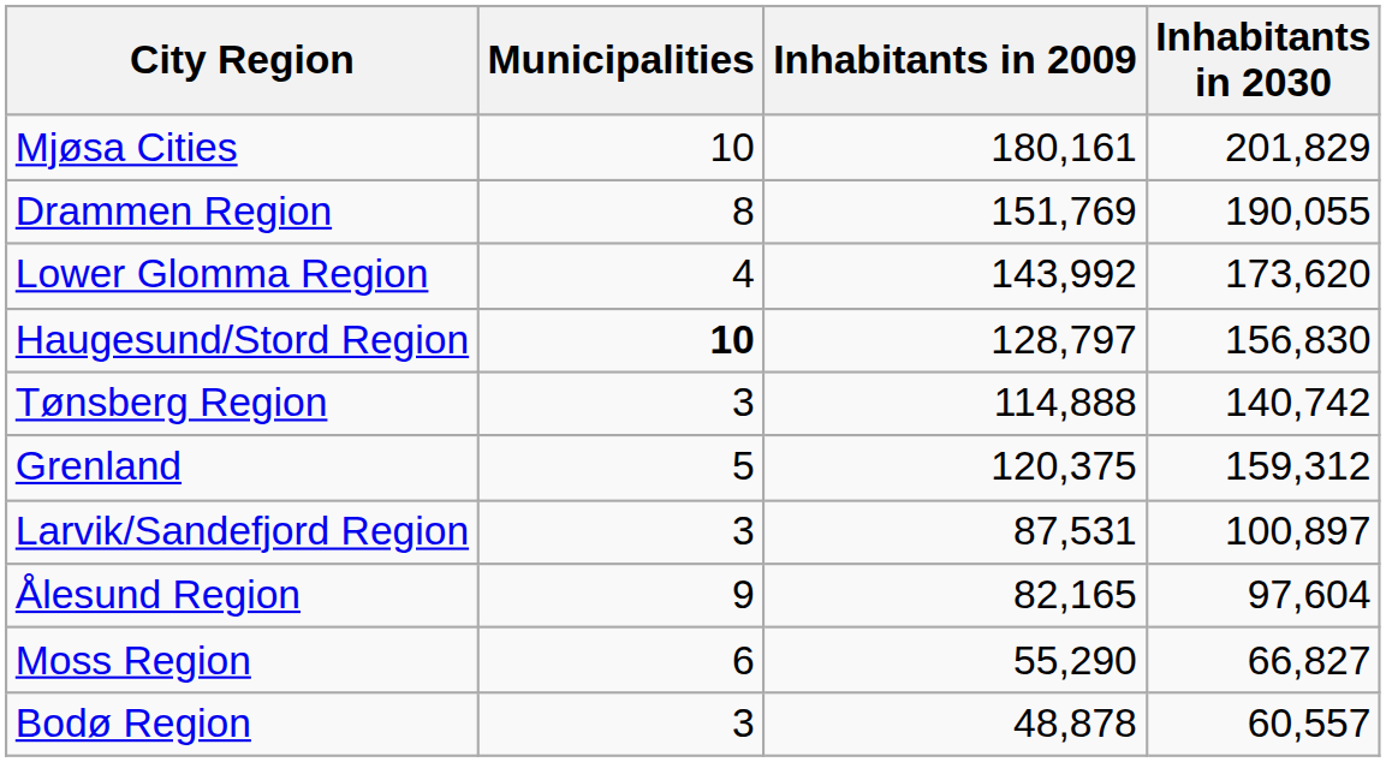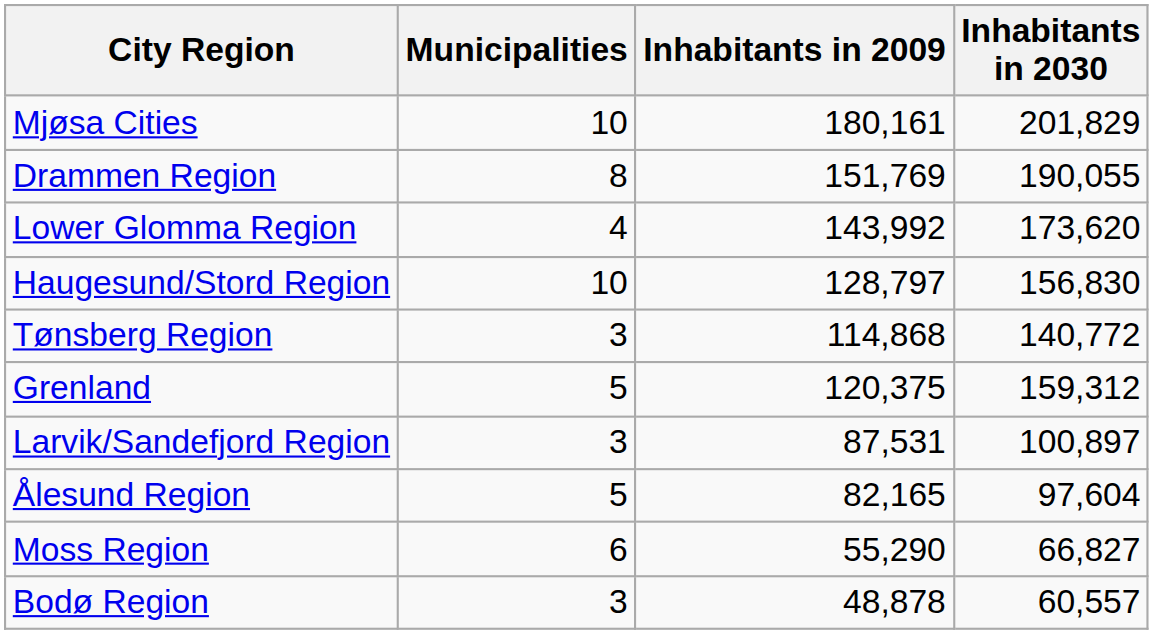Haugesund/Stord Region | Municipalities: bold -> normal
Tønsberg Region | Inhabitants in 2009: 114,888 -> 114,868
Tønsberg Region | Inhabitants in 2030: 140,742 -> 140,772
Ålesund Region | Municipalities: 9 -> 5
